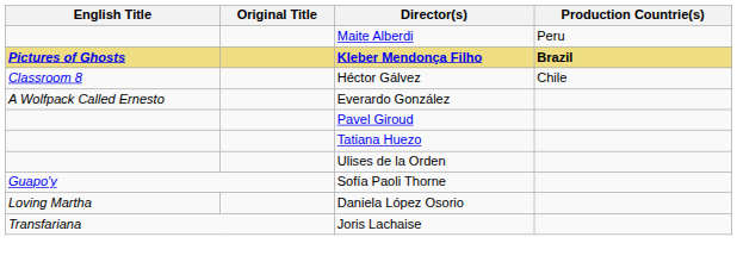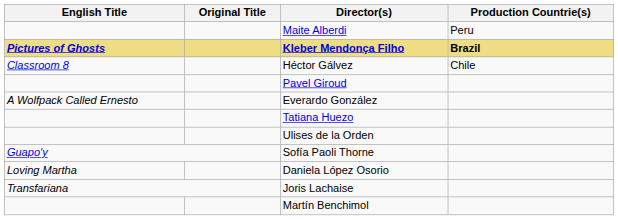rows swapped: Pavel Giroud <-> Everardo González
+ row: Martín Benchimol
